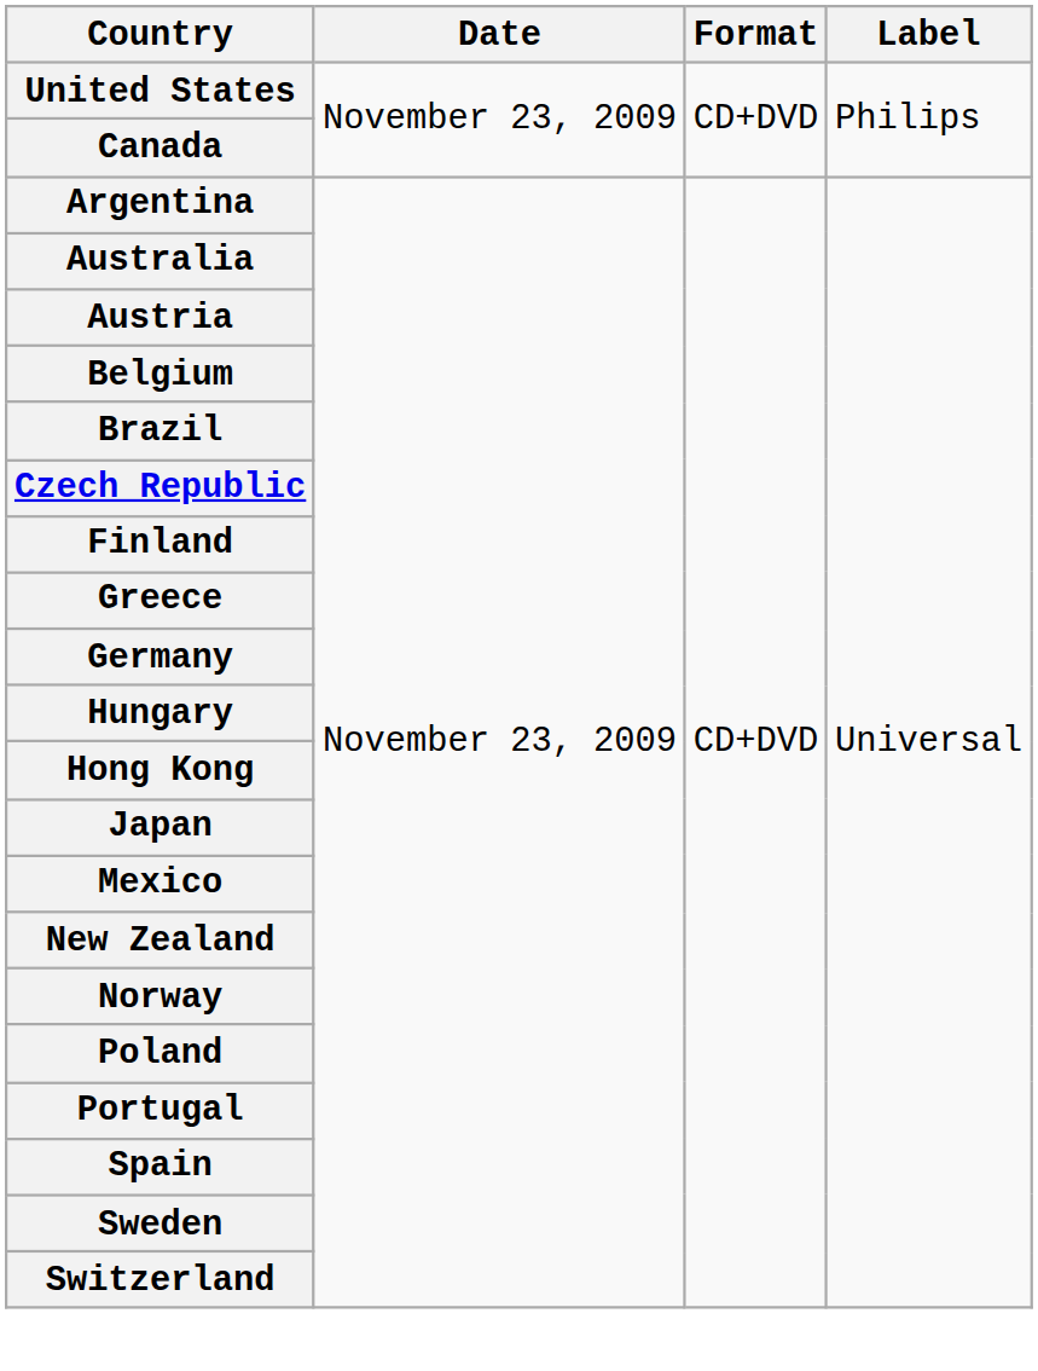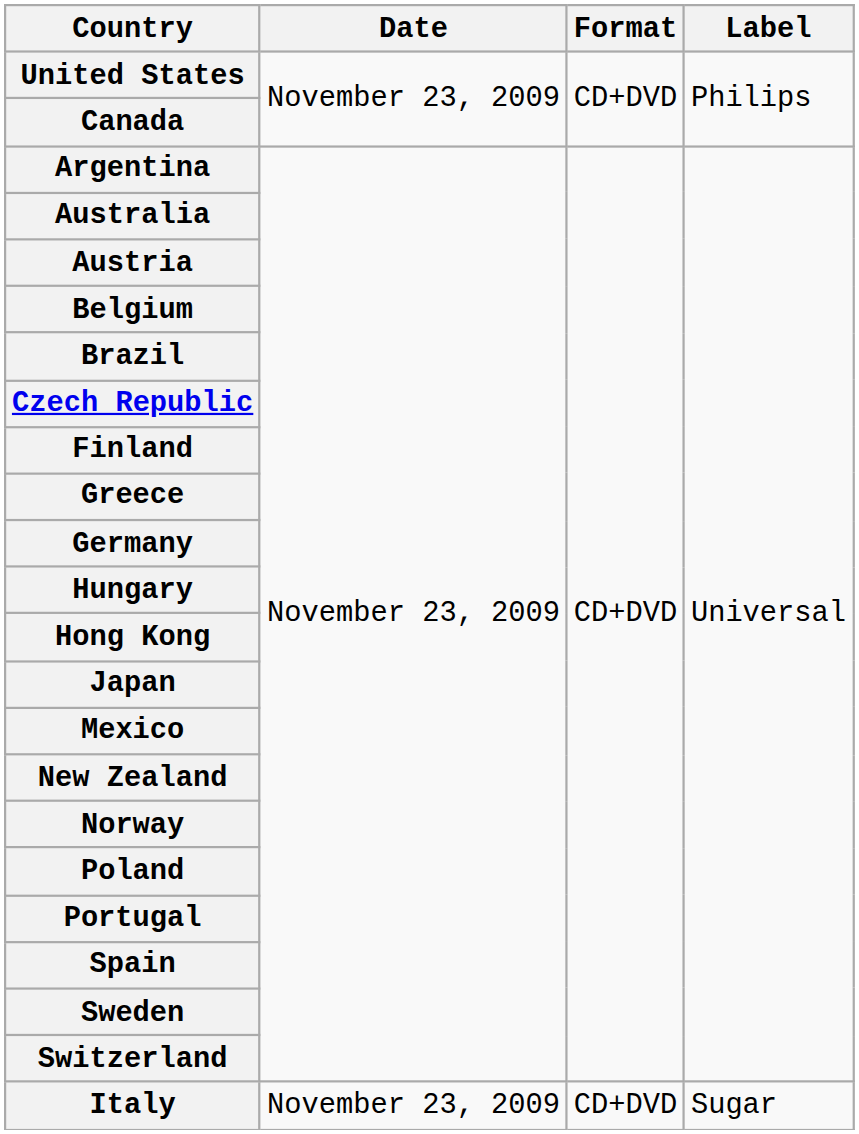+ row: Italy | November 23, 2009 | CD+DVD | Sugar
